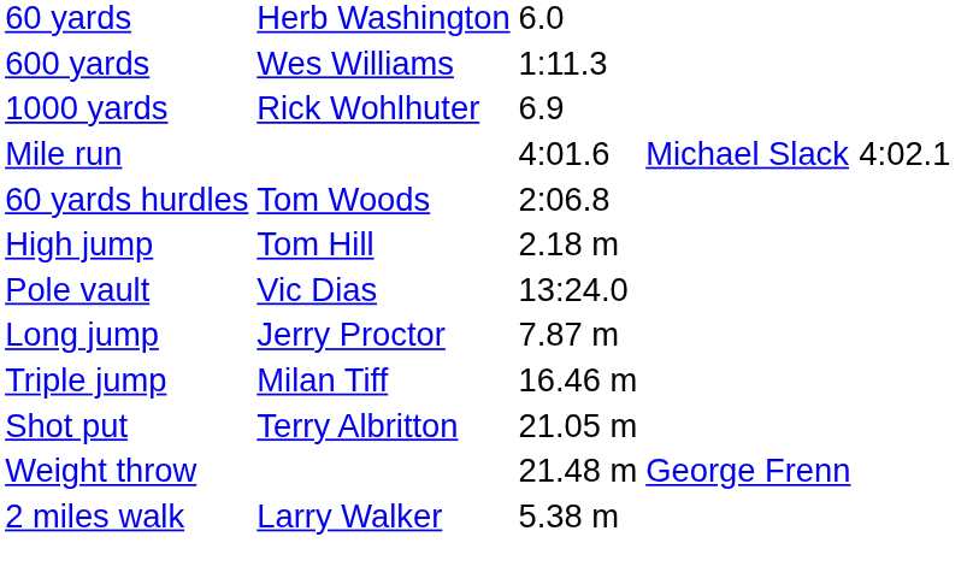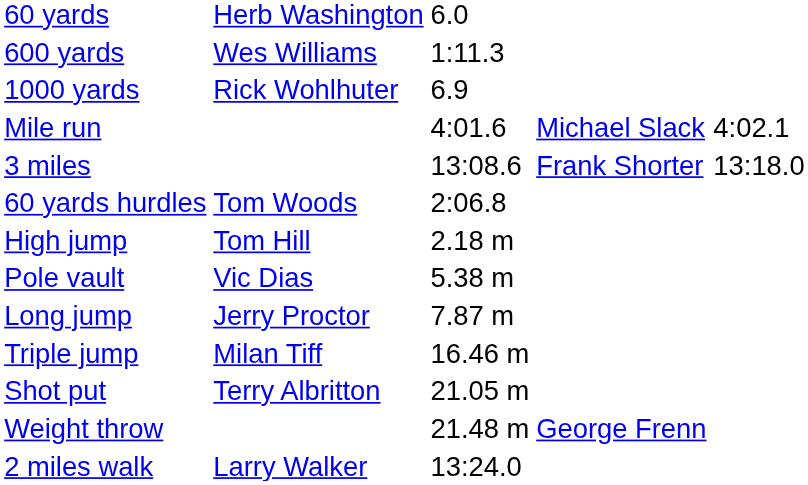+ row: 3 miles | 13:08.6 | Frank Shorter | 13:18.0
Pole vault | column 3: 13:24.0 -> 5.38 m
2 miles walk | column 3: 5.38 m -> 13:24.0
